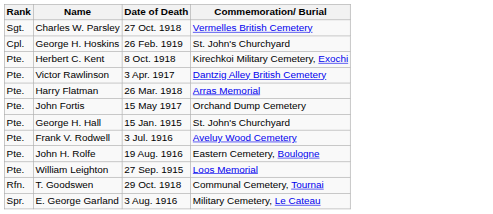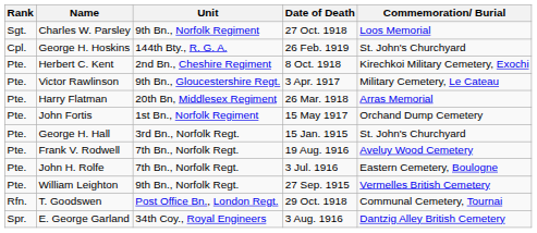+ column: Unit | 9th Bn., Norfolk Regiment | 144th Bty., R. G. A. | 2nd Bn., Cheshire Regiment | 9th Bn., Gloucestershire Regt. | 20th Bn, Middlesex Regiment | 1st Bn., Norfolk Regiment | 3rd Bn., Norfolk Regt. | 7th Bn., Norfolk Regt. | 7th Bn., Norfolk Regt. | 9th Bn., Norfolk Regt. | Post Office Bn., London Regt. | 34th Coy., Royal Engineers
Charles W. Parsley | Commemoration/ Burial: Vermelles British Cemetery -> Loos Memorial
Victor Rawlinson | Commemoration/ Burial: Dantzig Alley British Cemetery -> Military Cemetery, Le Cateau
Frank V. Rodwell | Date of Death: 3 Jul. 1916 -> 19 Aug. 1916
John H. Rolfe | Date of Death: 19 Aug. 1916 -> 3 Jul. 1916
William Leighton | Commemoration/ Burial: Loos Memorial -> Vermelles British Cemetery
E. George Garland | Commemoration/ Burial: Military Cemetery, Le Cateau -> Dantzig Alley British Cemetery
